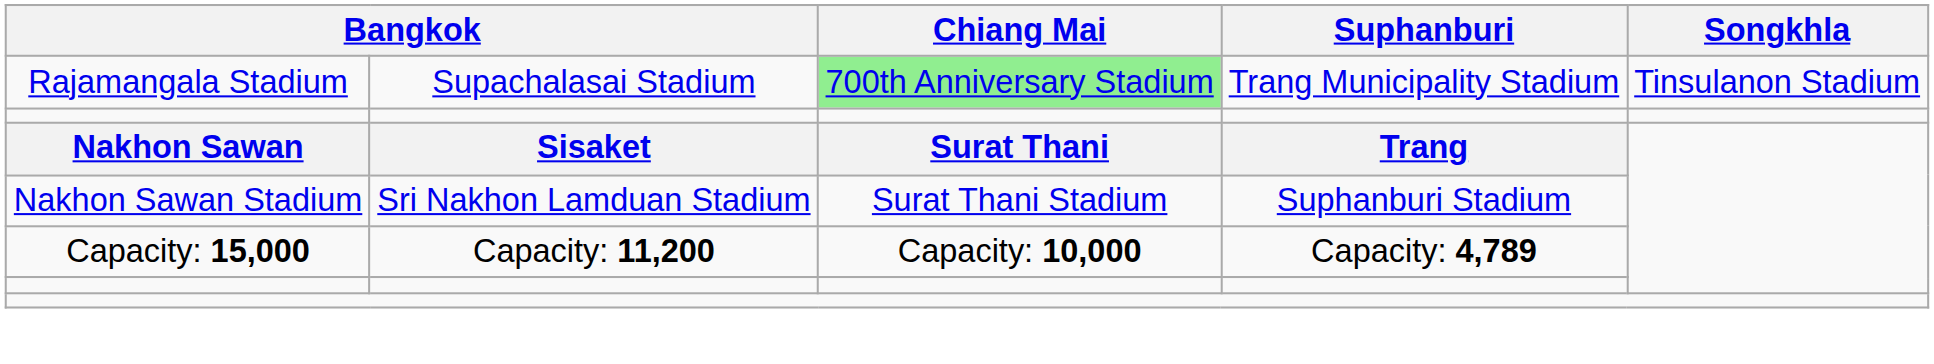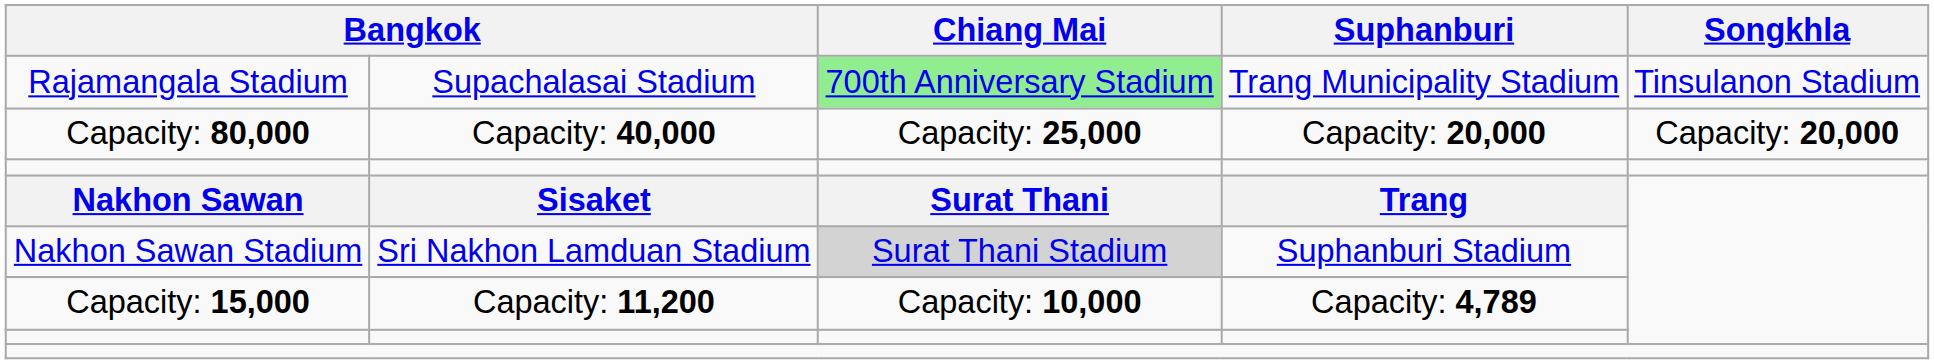+ row: Capacity: 80,000 | Capacity: 40,000 | Capacity: 25,000 | Capacity: 20,000 | Capacity: 20,000
Nakhon Sawan Stadium | Chiang Mai: no background -> lightgrey background
